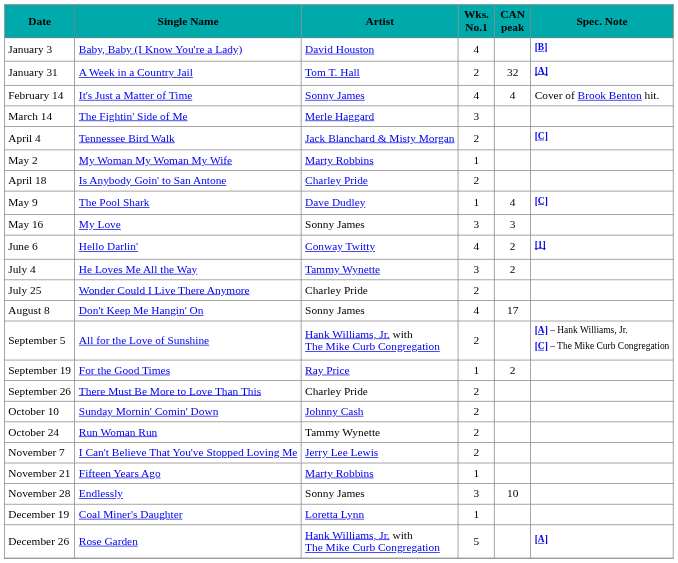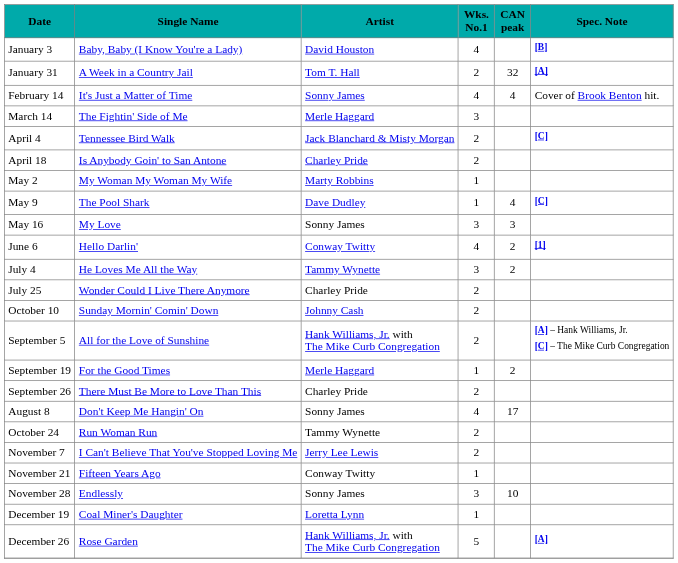rows swapped: April 18 <-> May 2
rows swapped: August 8 <-> October 10
September 19 | Artist: Ray Price -> Merle Haggard
November 21 | Artist: Marty Robbins -> Conway Twitty
